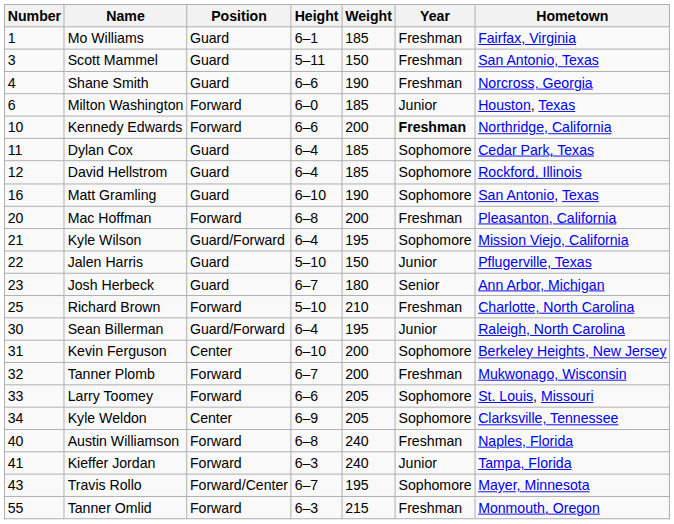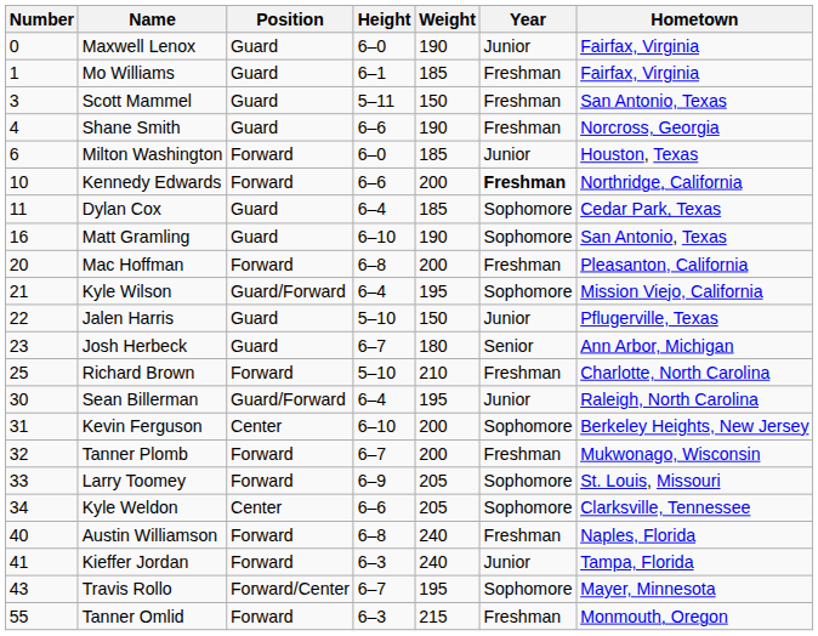+ row: 0 | Maxwell Lenox | Guard | 6–0 | 190 | Junior | Fairfax, Virginia
- row: 12 | David Hellstrom | Guard | 6–4 | 185 | Sophomore | Rockford, Illinois
Larry Toomey | Height: 6–6 -> 6–9
Kyle Weldon | Height: 6–9 -> 6–6
